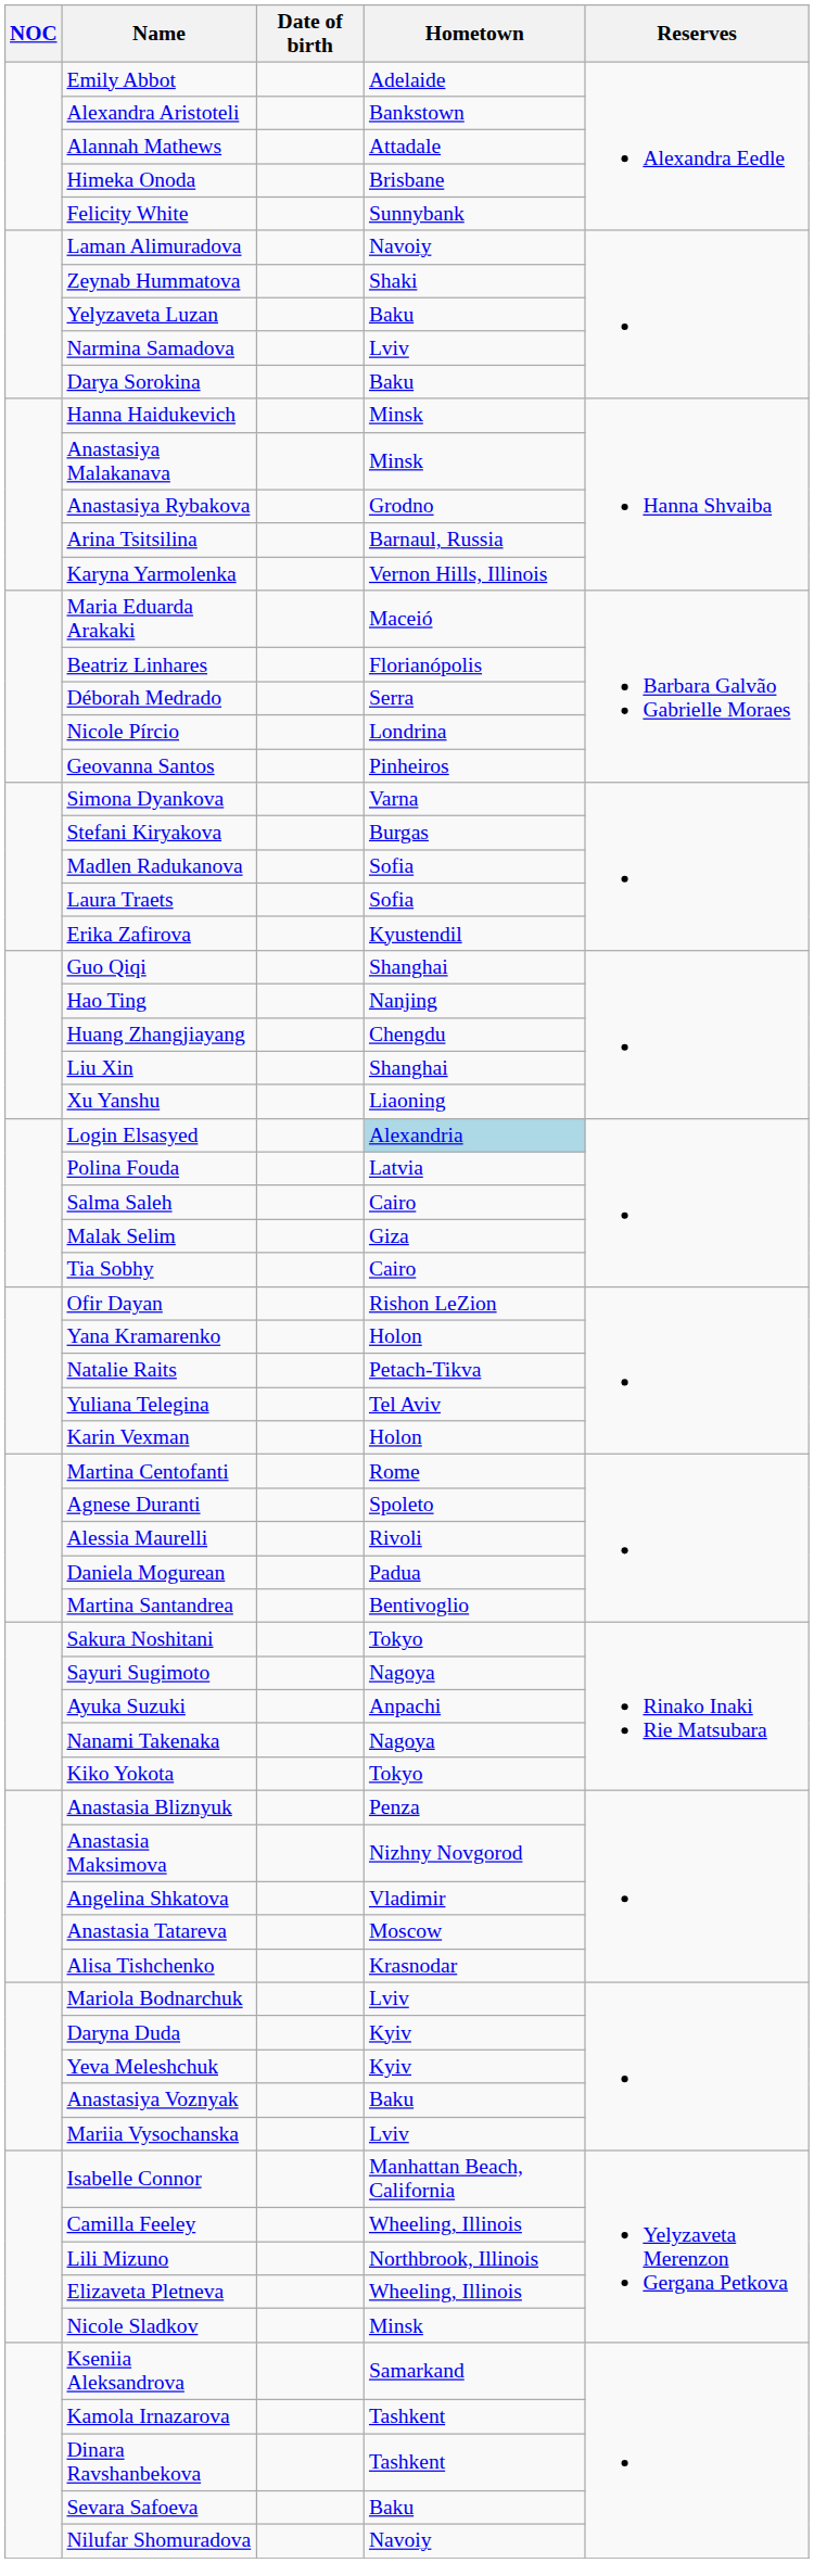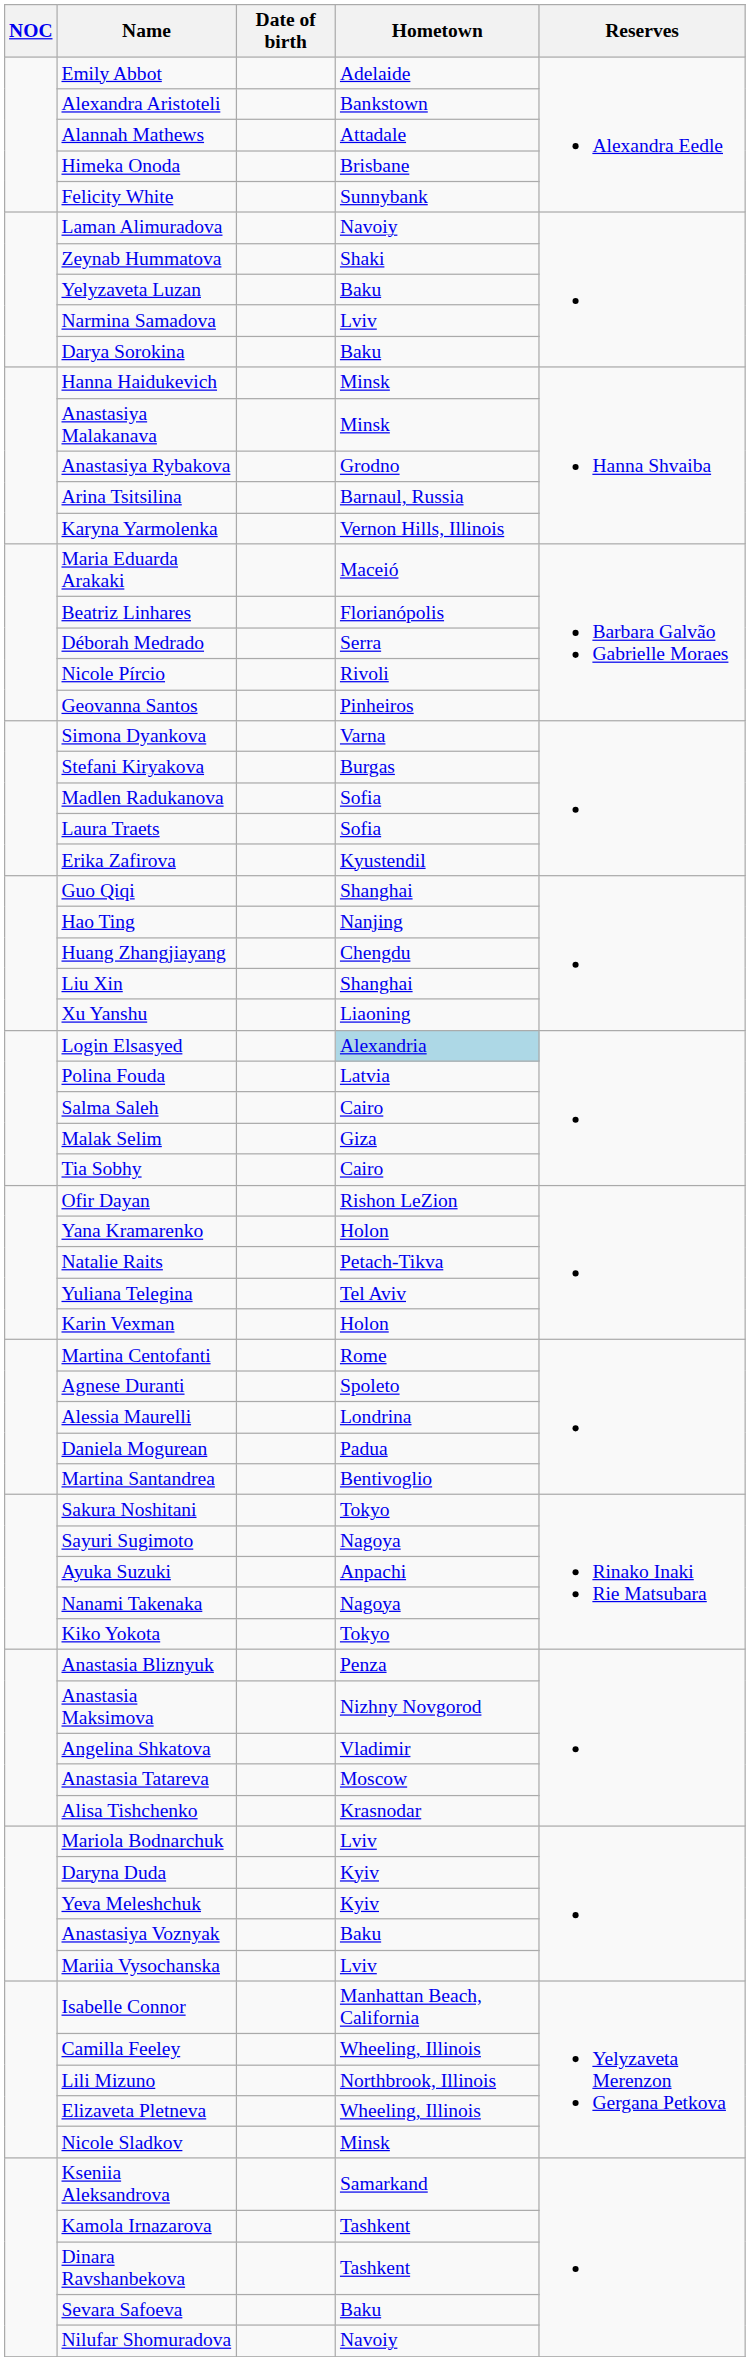Nicole Pírcio | Hometown: Londrina -> Rivoli
Alessia Maurelli | Hometown: Rivoli -> Londrina
